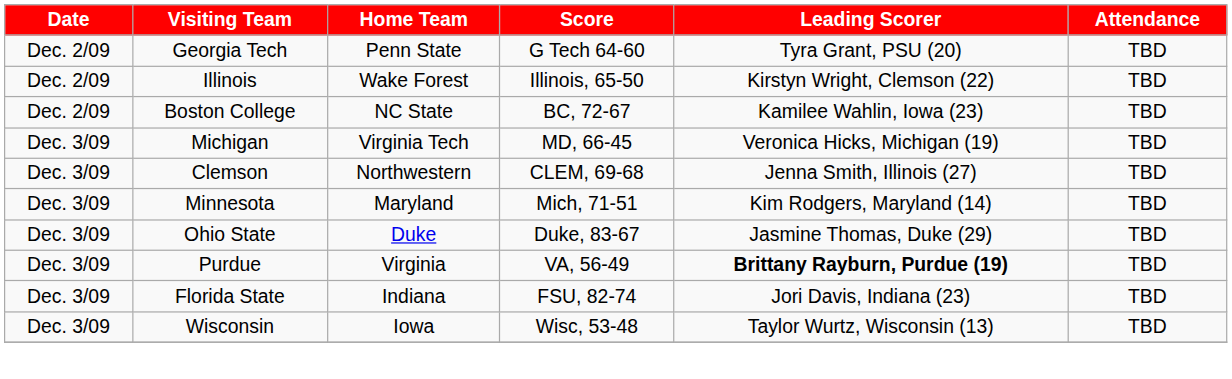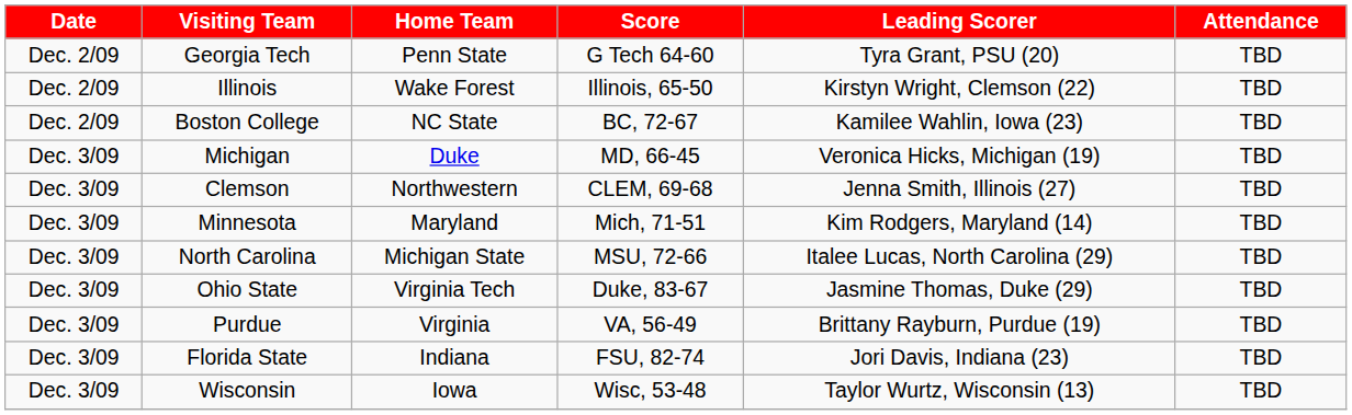Michigan | Home Team: Virginia Tech -> Duke
+ row: Dec. 3/09 | North Carolina | Michigan State | MSU, 72-66 | Italee Lucas, North Carolina (29) | TBD
Ohio State | Home Team: Duke -> Virginia Tech
Purdue | Leading Scorer: bold -> normal
